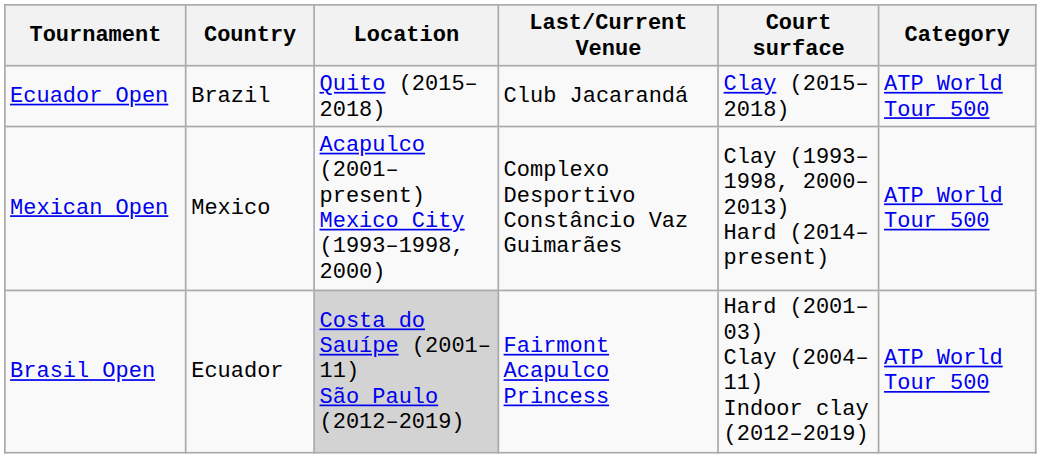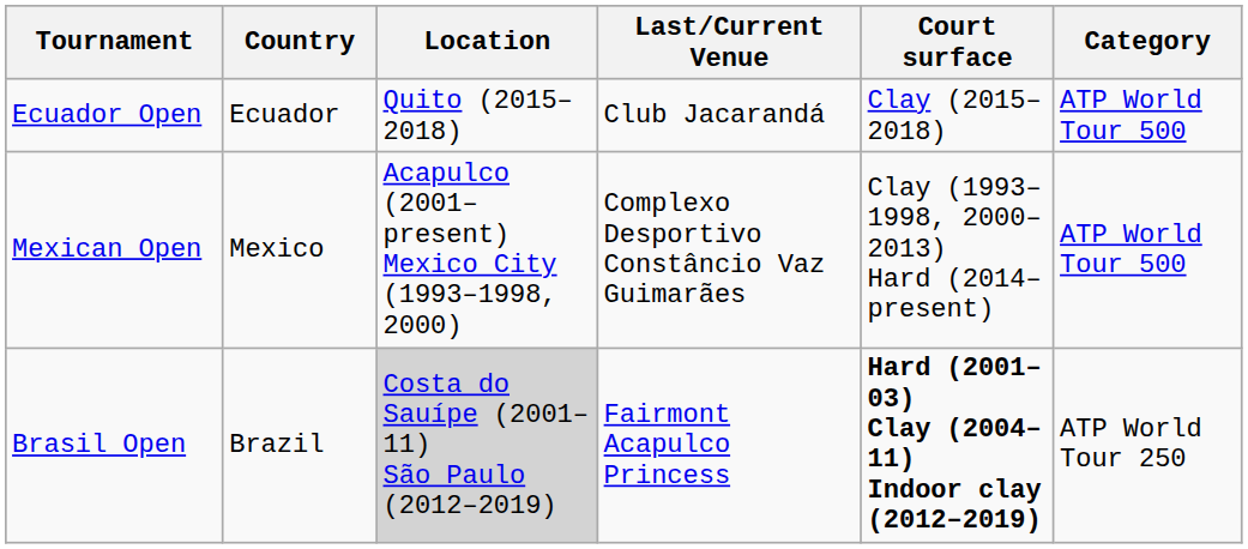Ecuador Open | Country: Brazil -> Ecuador
Brasil Open | Country: Ecuador -> Brazil
Brasil Open | Court surface: normal -> bold
Brasil Open | Category: ATP World Tour 500 -> ATP World Tour 250
